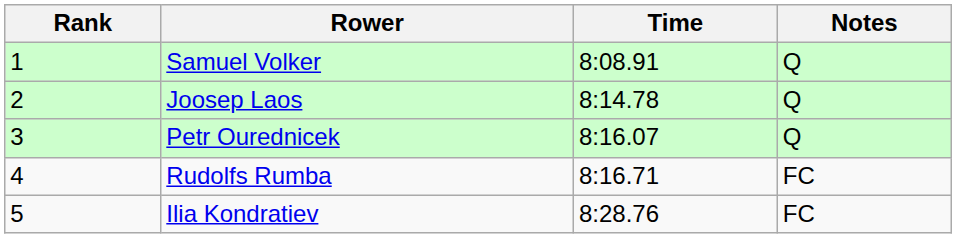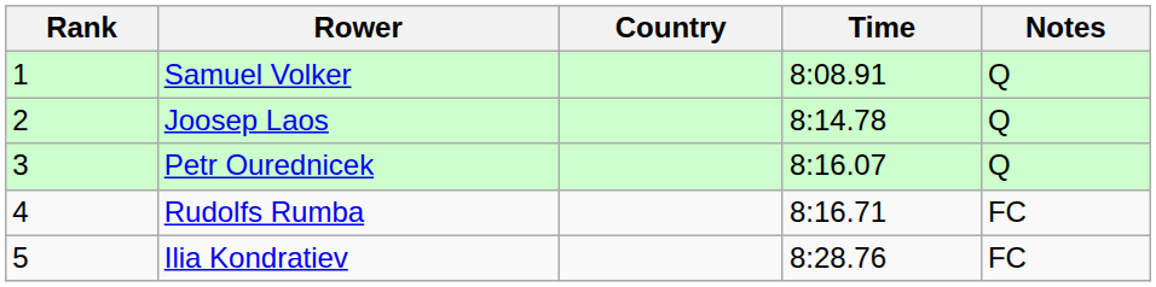+ column: Country
